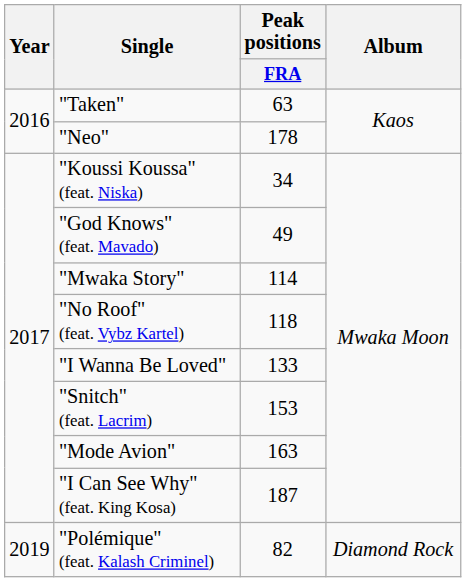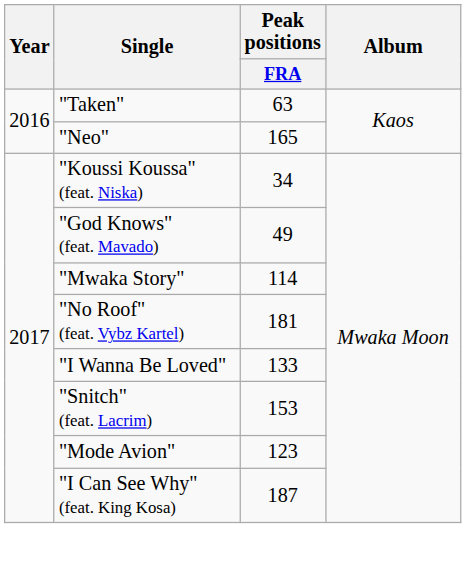"Neo" | Peak positions / FRA: 178 -> 165
"No Roof" (feat. Vybz Kartel) | Peak positions / FRA: 118 -> 181
"Mode Avion" | Peak positions / FRA: 163 -> 123
- row: 2019 | "Polémique" (feat. Kalash Criminel) | 82 | Diamond Rock
